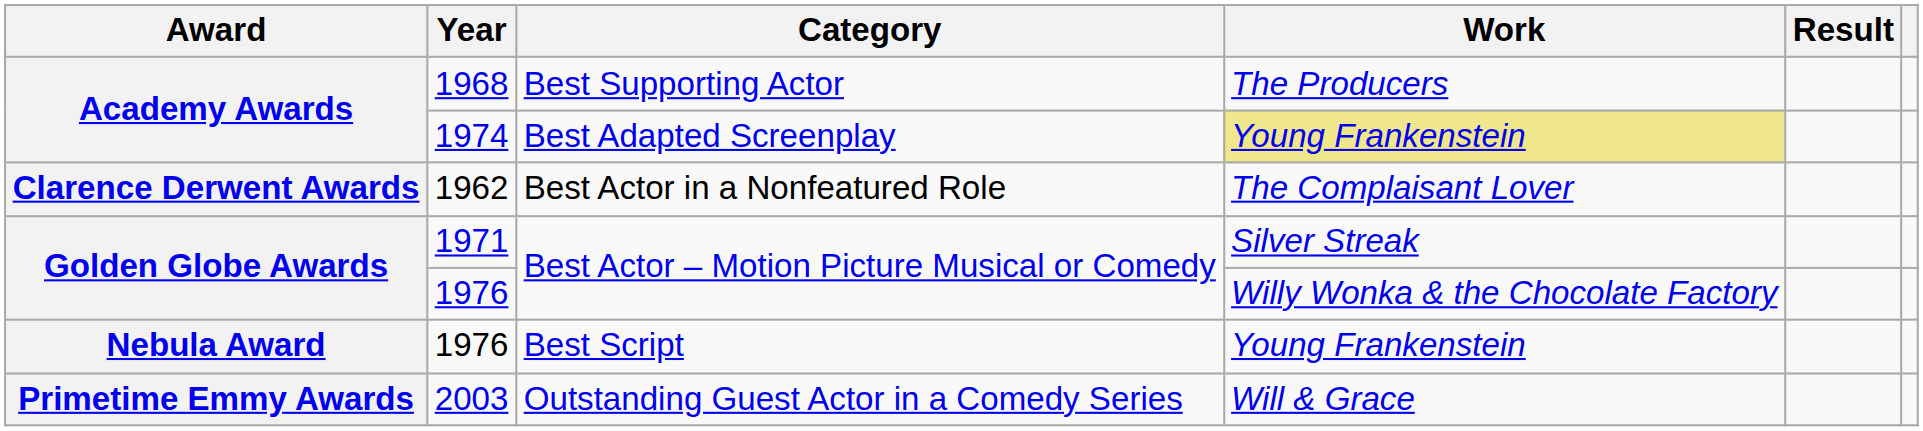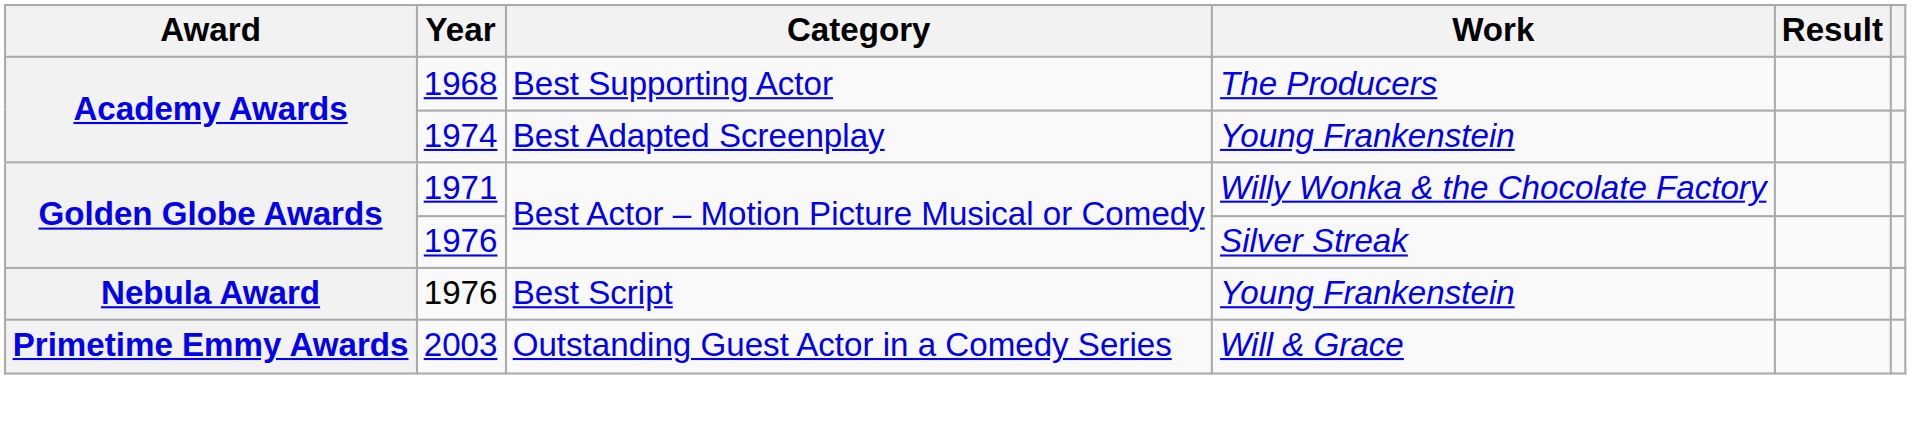1974 | Work: khaki background -> no background
- row: Clarence Derwent Awards | 1962 | Best Actor in a Nonfeatured Role | The Complaisant Lover
1971 | Work: Silver Streak -> Willy Wonka & the Chocolate Factory
1976 / Best Actor – Motion Picture Musical or Comedy | Work: Willy Wonka & the Chocolate Factory -> Silver Streak
